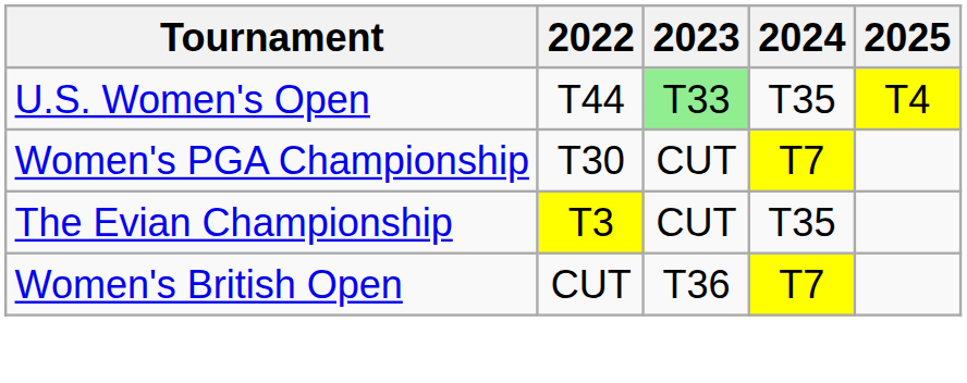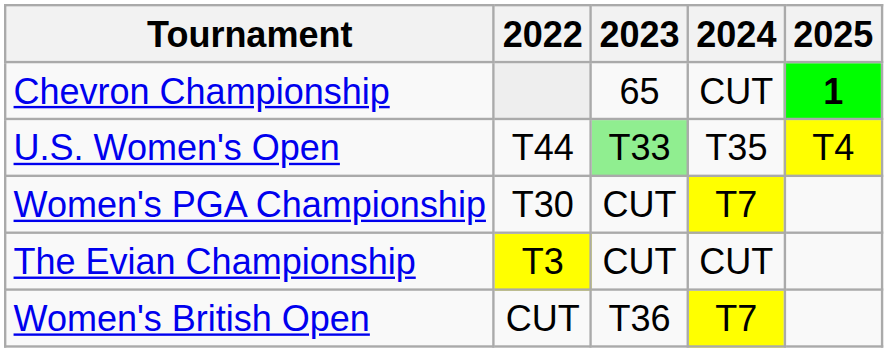+ row: Chevron Championship | 65 | CUT | 1
The Evian Championship | 2024: T35 -> CUT
